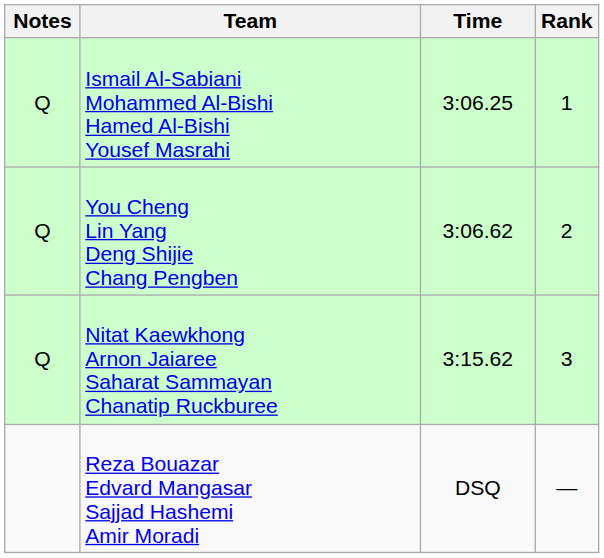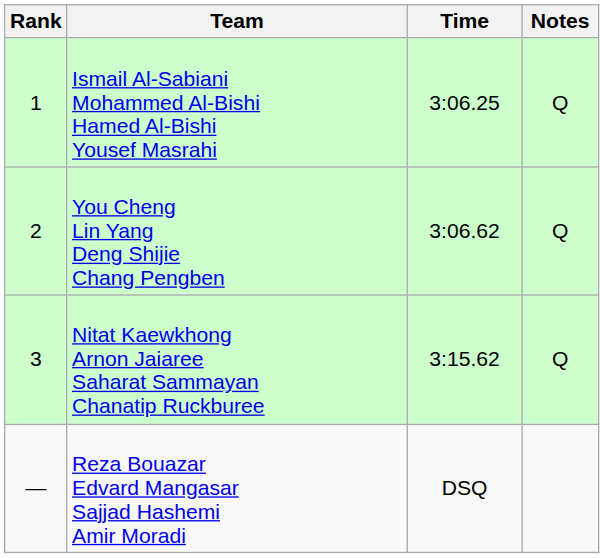columns swapped: Rank <-> Notes
